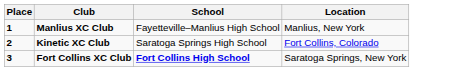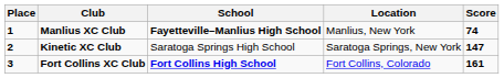+ column: Score | 74 | 147 | 161
Manlius XC Club | School: normal -> bold
Kinetic XC Club | Location: Fort Collins, Colorado -> Saratoga Springs, New York
Fort Collins XC Club | Location: Saratoga Springs, New York -> Fort Collins, Colorado
